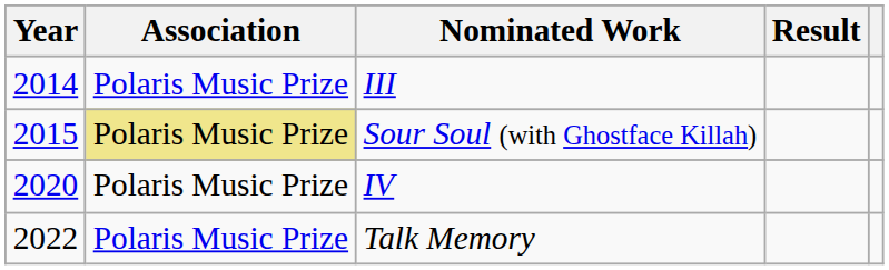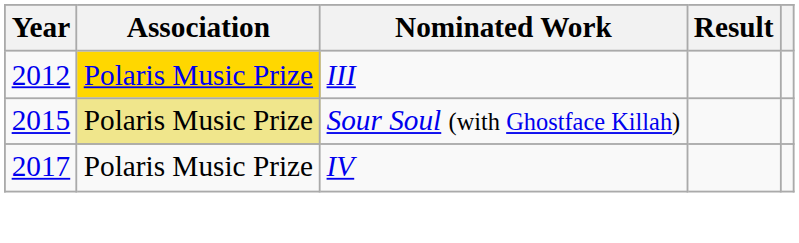III | Year: 2014 -> 2012
III | Association: no background -> gold background
IV | Year: 2020 -> 2017
- row: 2022 | Polaris Music Prize | Talk Memory
